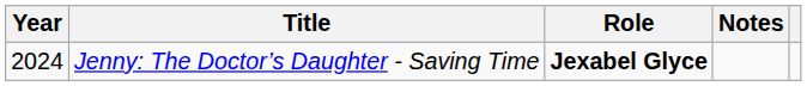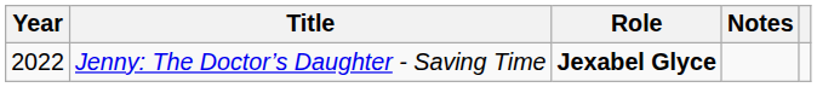Jenny: The Doctor’s Daughter - Saving Time | Year: 2024 -> 2022
